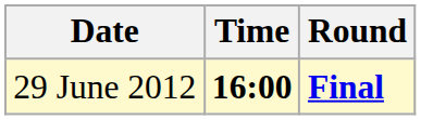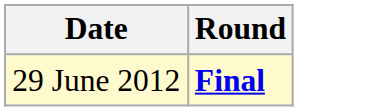- column: Time | 16:00
